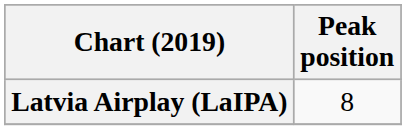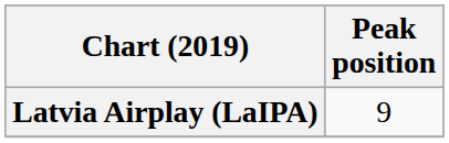Latvia Airplay (LaIPA) | Peak position: 8 -> 9
